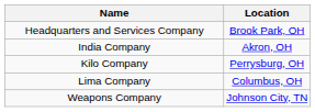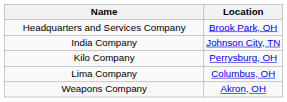India Company | Location: Akron, OH -> Johnson City, TN
Weapons Company | Location: Johnson City, TN -> Akron, OH
